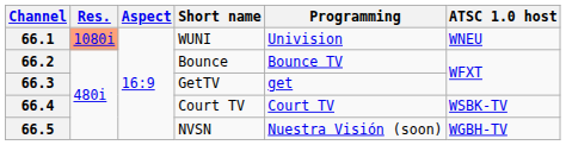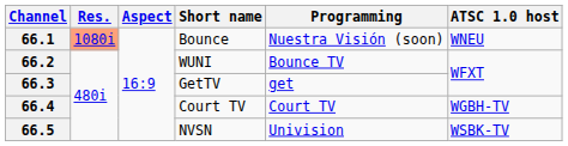66.1 | Short name: WUNI -> Bounce
66.1 | Programming: Univision -> Nuestra Visión (soon)
66.2 | Short name: Bounce -> WUNI
66.4 | ATSC 1.0 host: WSBK-TV -> WGBH-TV
66.5 | Programming: Nuestra Visión (soon) -> Univision
66.5 | ATSC 1.0 host: WGBH-TV -> WSBK-TV
